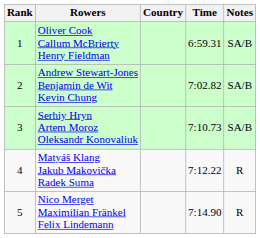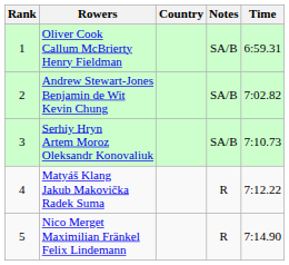columns swapped: Time <-> Notes
